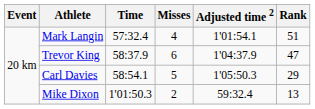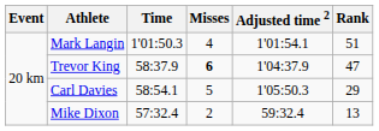Mark Langin | Time: 57:32.4 -> 1'01:50.3
Trevor King | Misses: normal -> bold
Mike Dixon | Time: 1'01:50.3 -> 57:32.4
